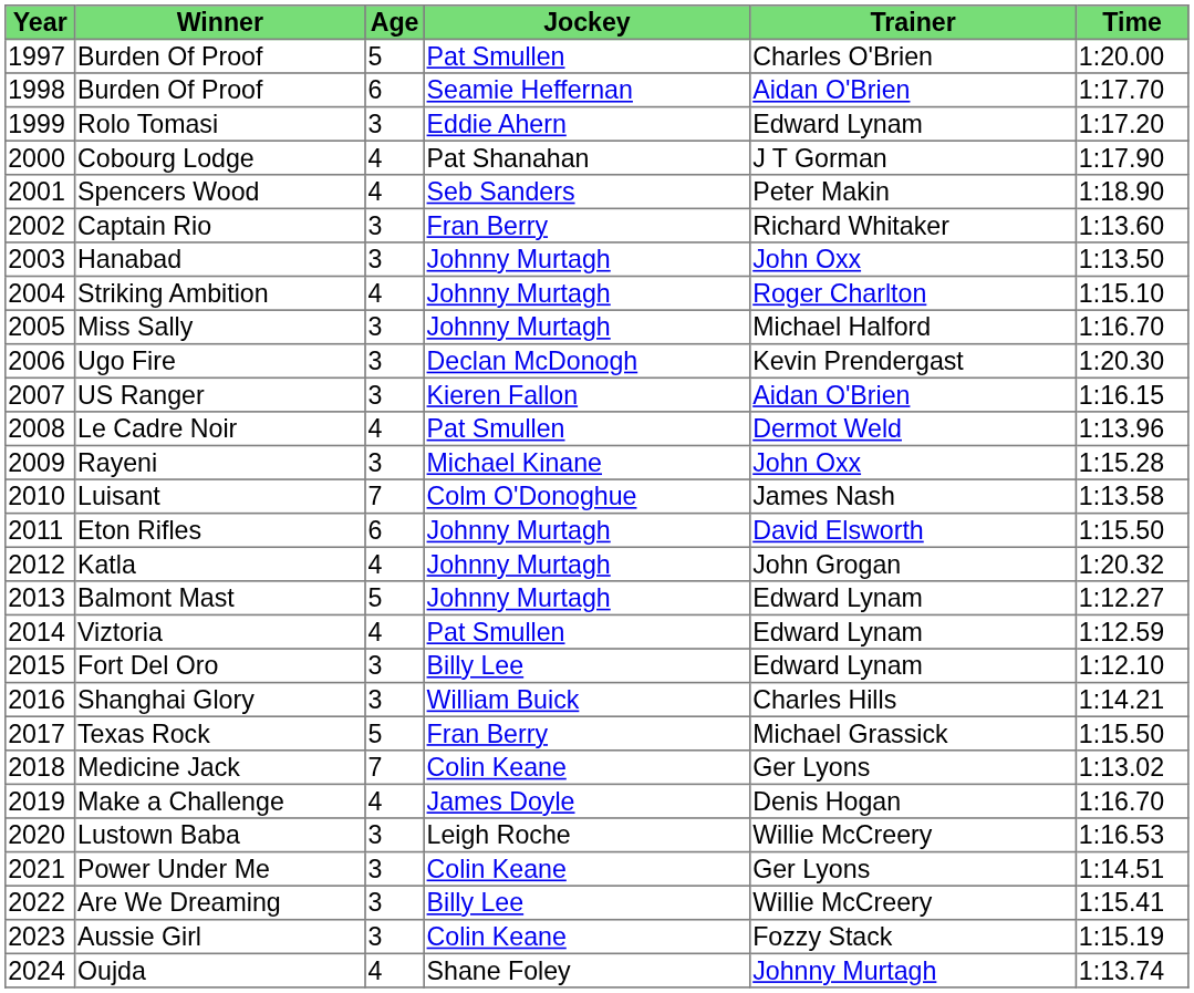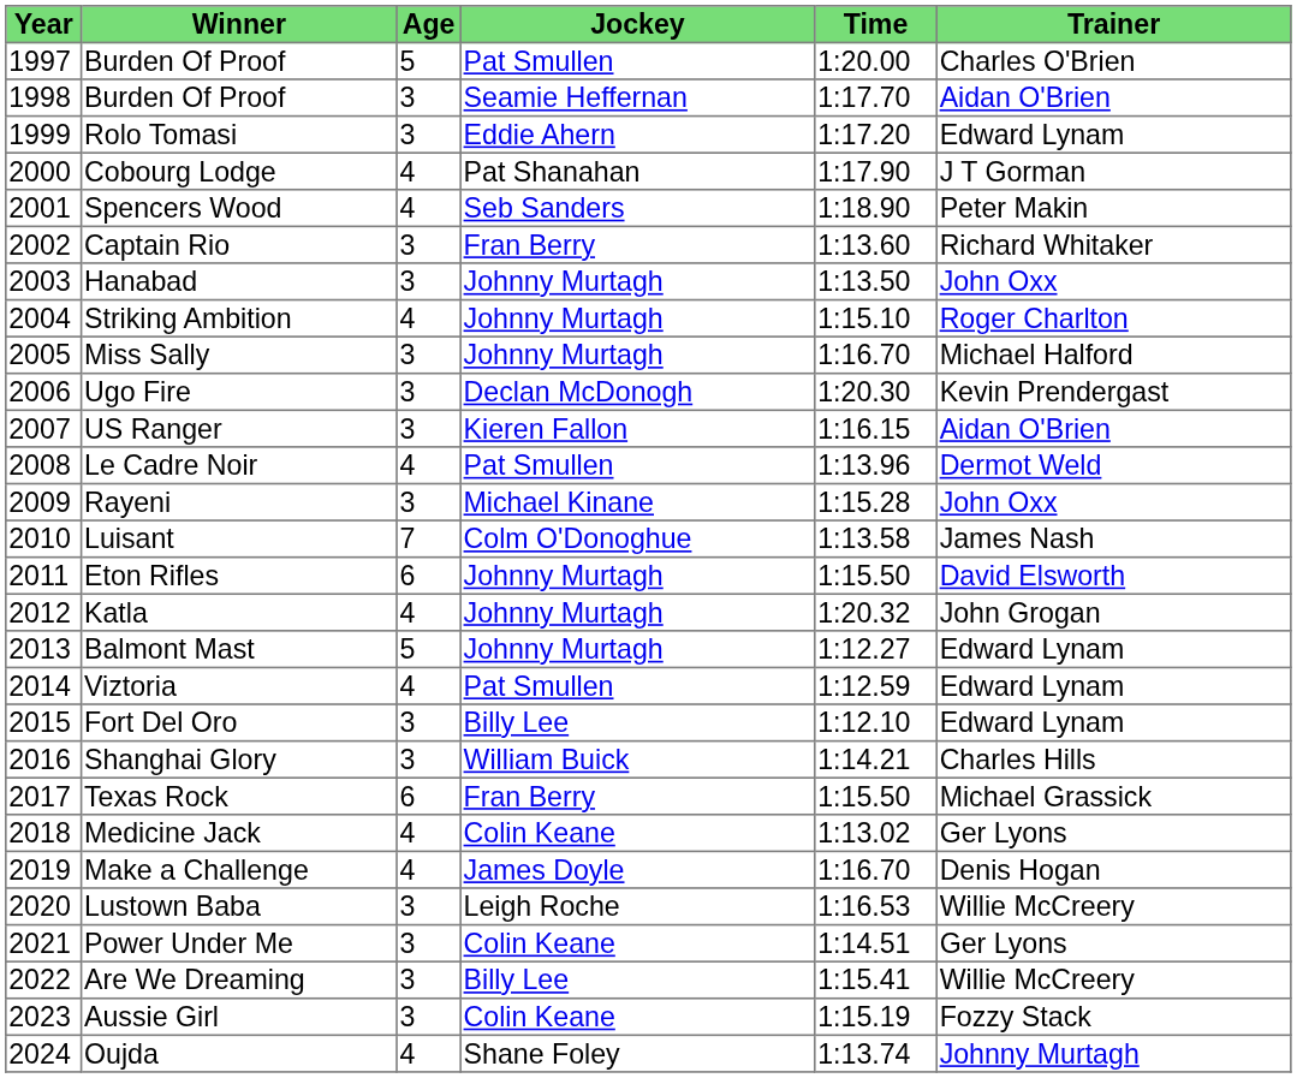columns swapped: Trainer <-> Time
1998 / Burden Of Proof | Age: 6 -> 3
Texas Rock | Age: 5 -> 6
Medicine Jack | Age: 7 -> 4
